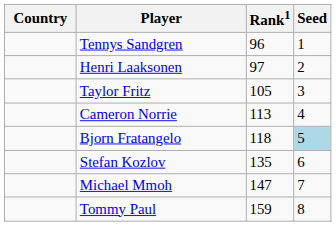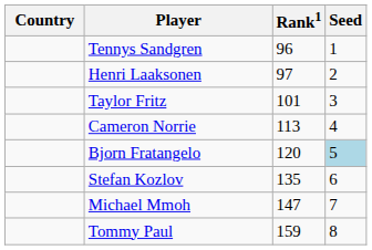Taylor Fritz | Rank1: 105 -> 101
Bjorn Fratangelo | Rank1: 118 -> 120
